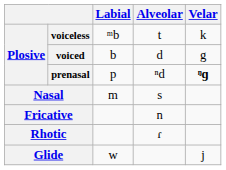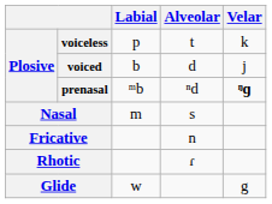voiceless | Labial: ᵐb -> p
voiced | Velar: g -> j
prenasal | Labial: p -> ᵐb
Glide | Velar: j -> g
